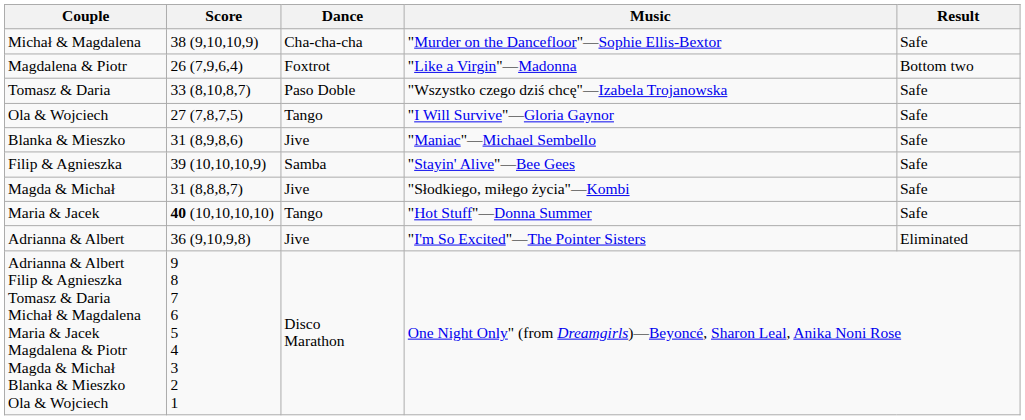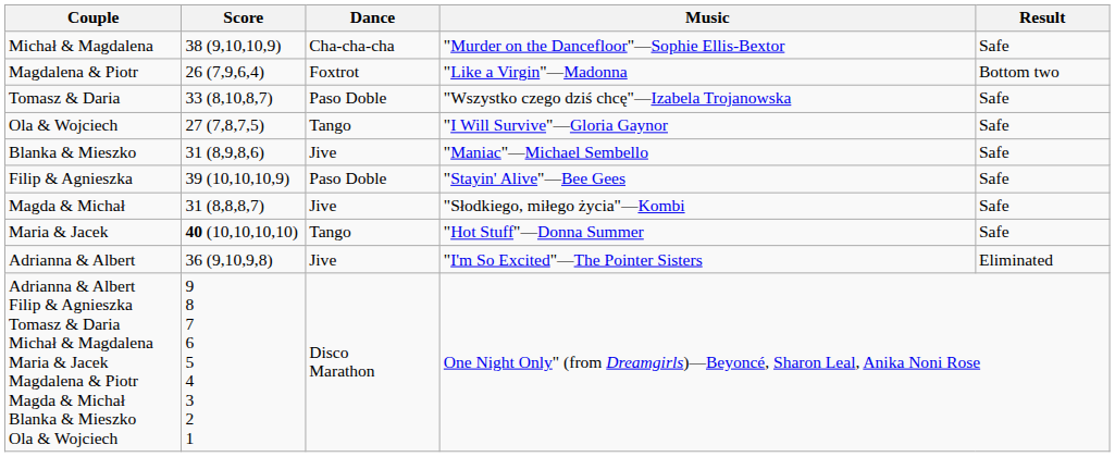Filip & Agnieszka | Dance: Samba -> Paso Doble
